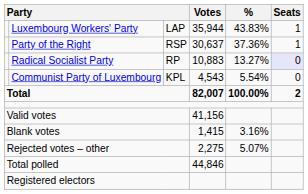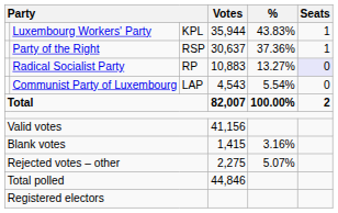Luxembourg Workers' Party | column 3: LAP -> KPL
Communist Party of Luxembourg | column 3: KPL -> LAP
